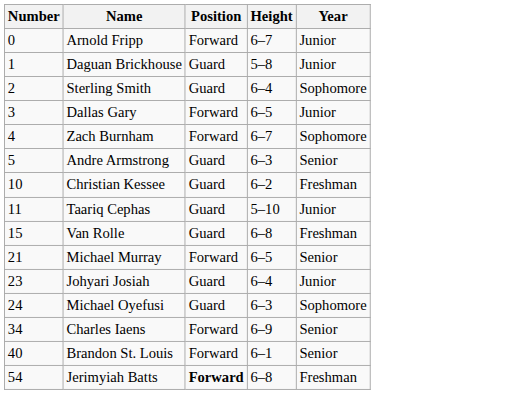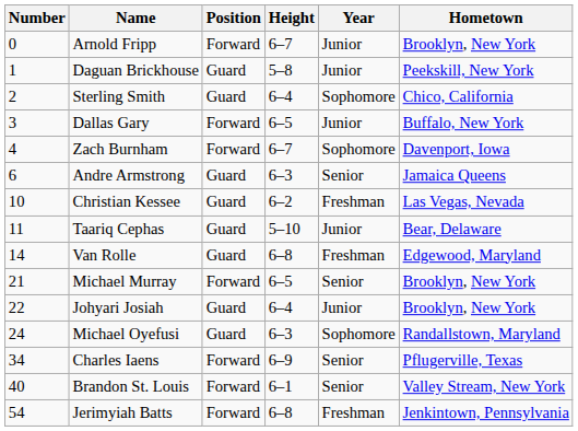+ column: Hometown | Brooklyn, New York | Peekskill, New York | Chico, California | Buffalo, New York | Davenport, Iowa | Jamaica Queens | Las Vegas, Nevada | Bear, Delaware | Edgewood, Maryland | Brooklyn, New York | Brooklyn, New York | Randallstown, Maryland | Pflugerville, Texas | Valley Stream, New York | Jenkintown, Pennsylvania
Andre Armstrong | Number: 5 -> 6
Van Rolle | Number: 15 -> 14
Johyari Josiah | Number: 23 -> 22
Jerimyiah Batts | Position: bold -> normal
